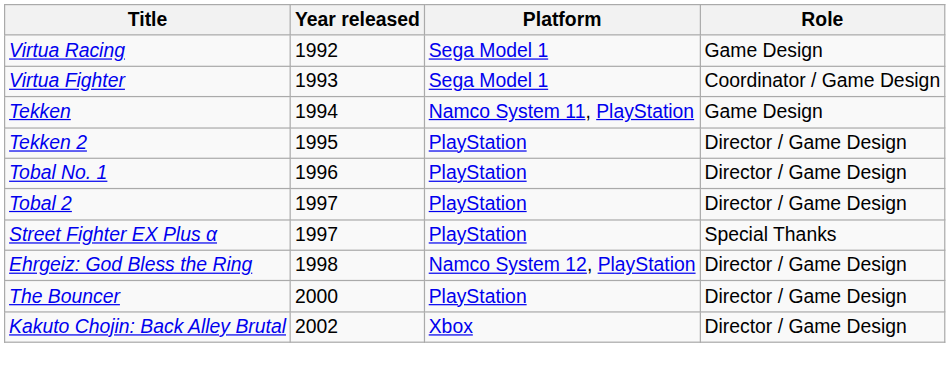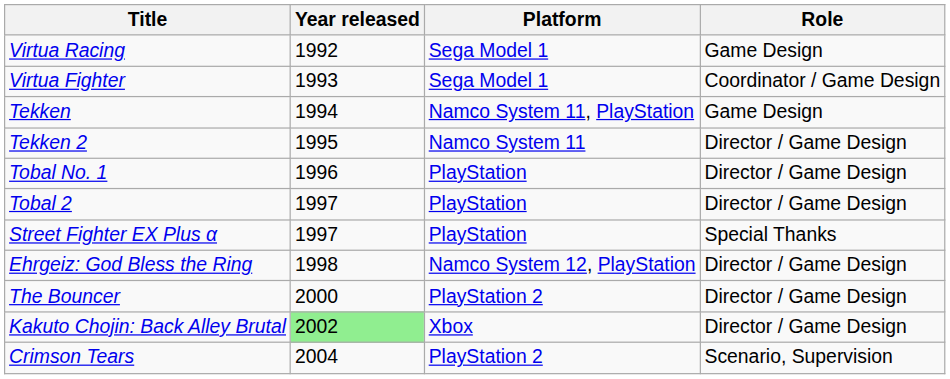Tekken 2 | Platform: PlayStation -> Namco System 11
The Bouncer | Platform: PlayStation -> PlayStation 2
Kakuto Chojin: Back Alley Brutal | Year released: no background -> lightgreen background
+ row: Crimson Tears | 2004 | PlayStation 2 | Scenario, Supervision
